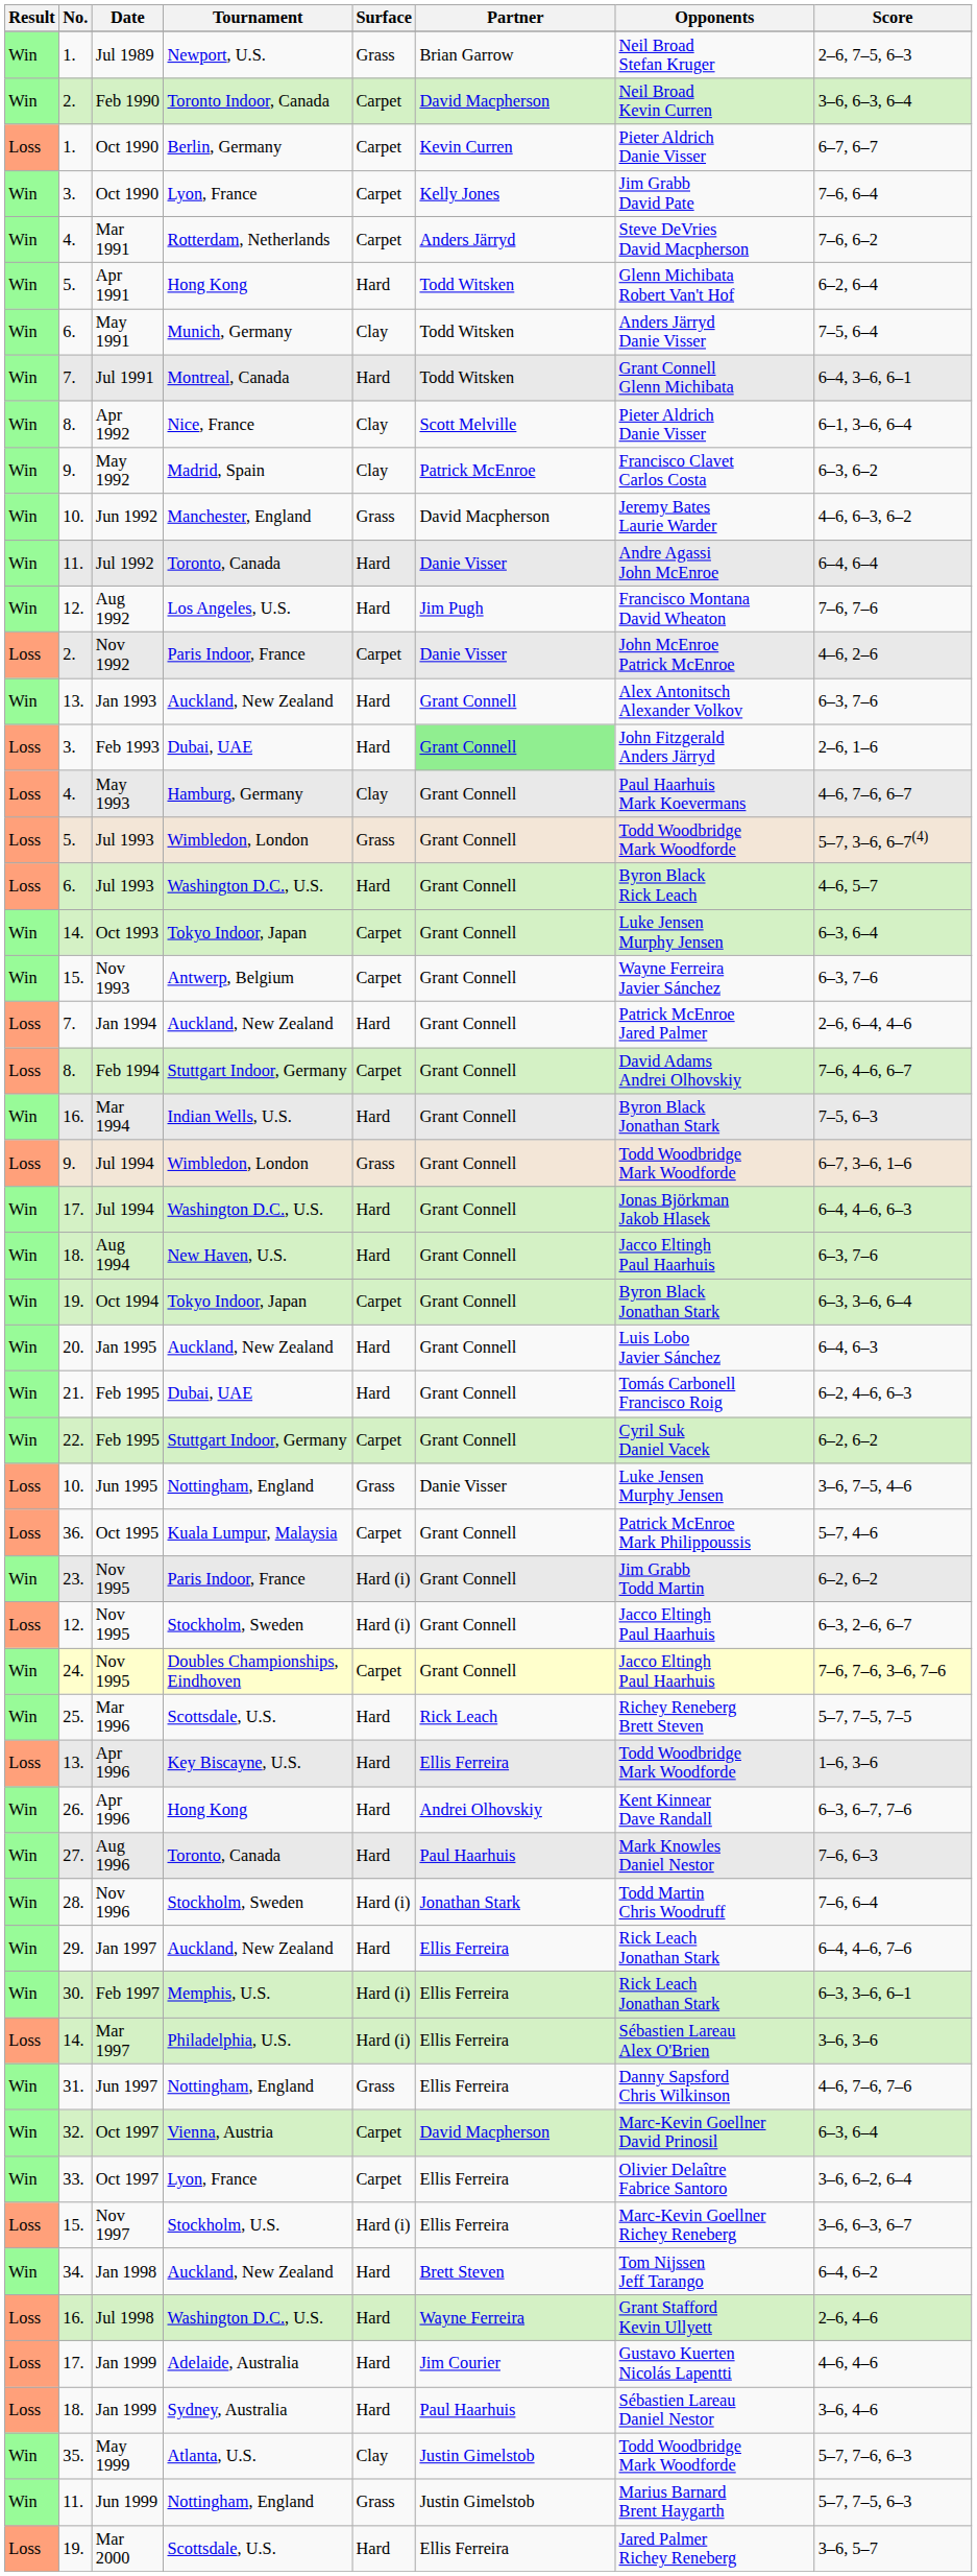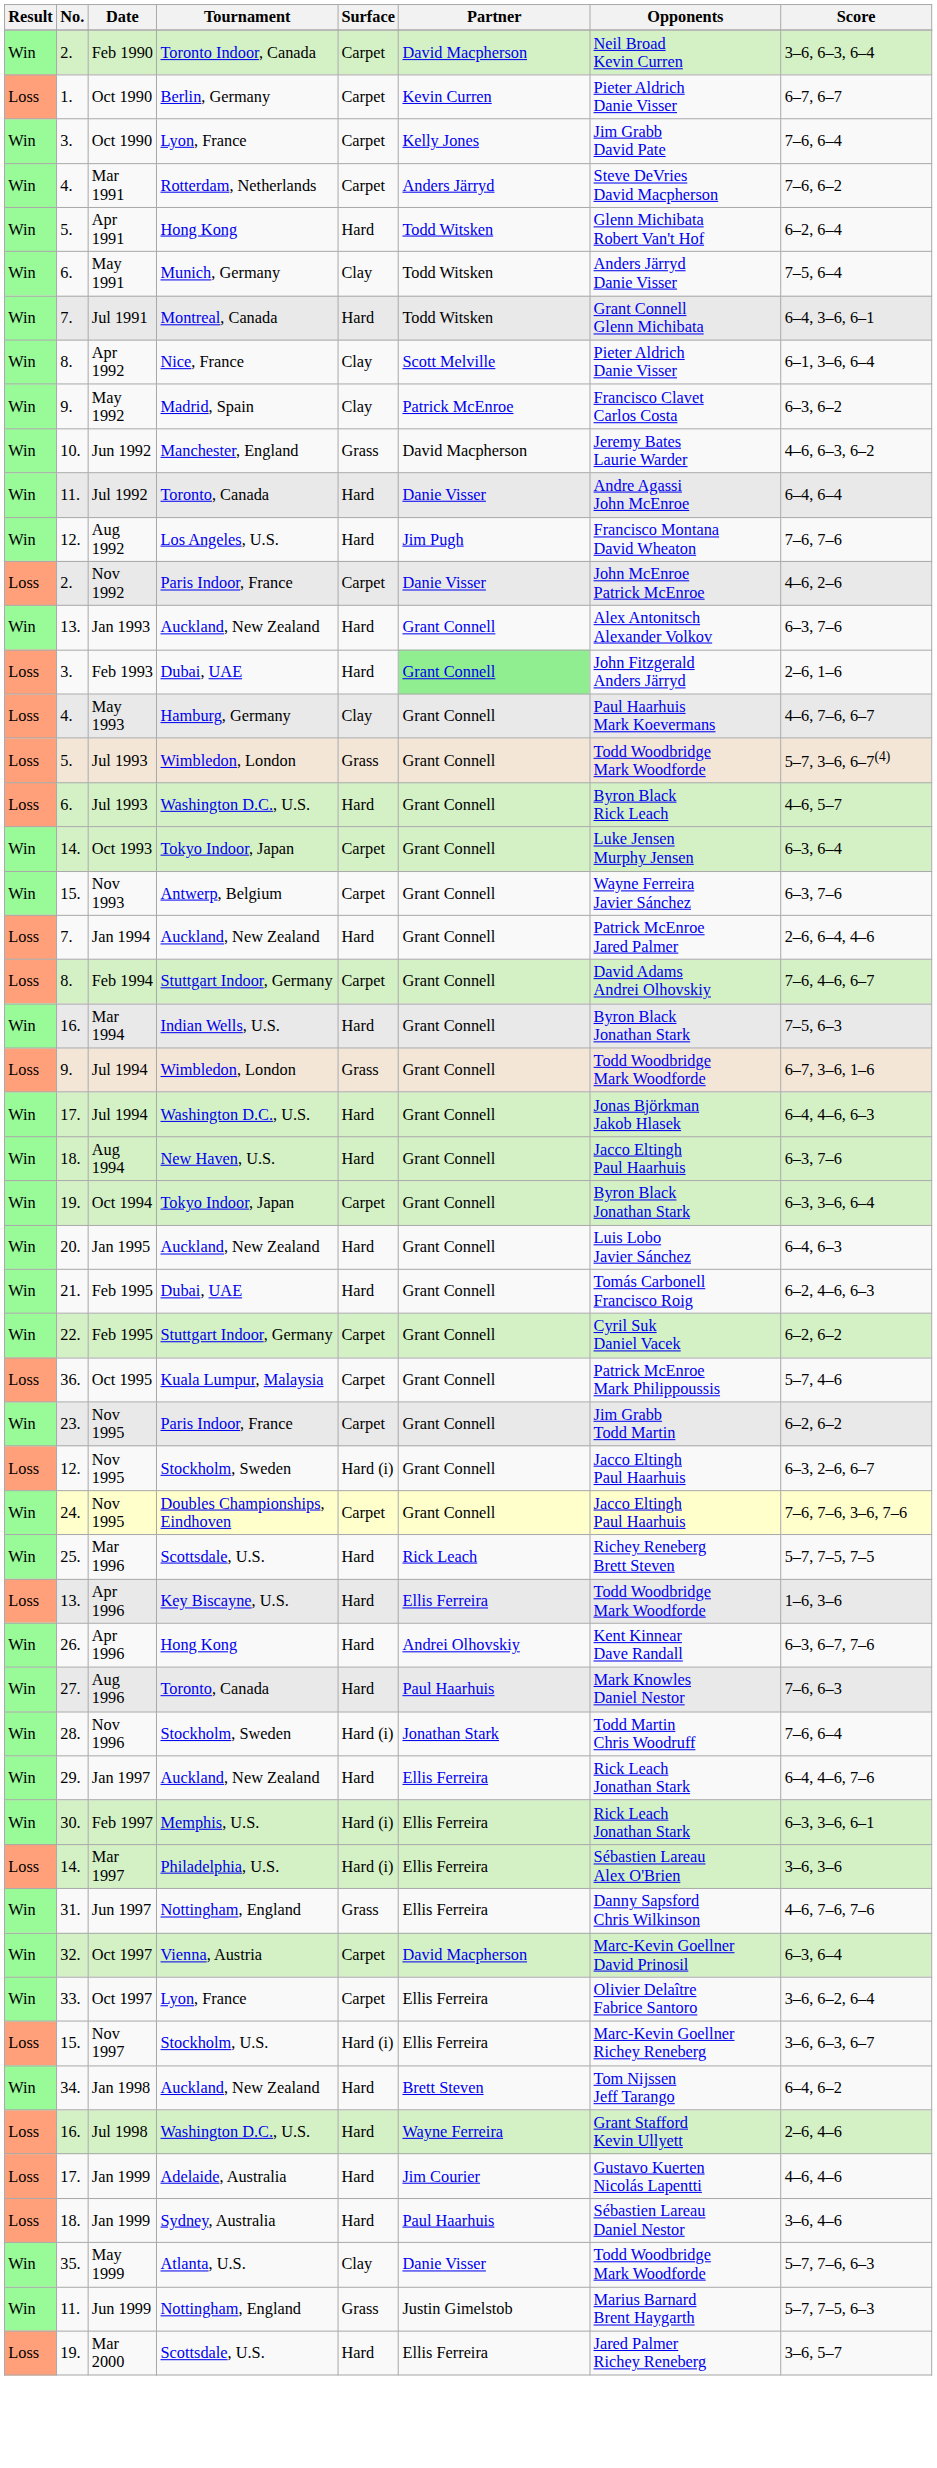- row: Win | 1. | Jul 1989 | Newport, U.S. | Grass | Brian Garrow | Neil Broad Stefan Kruger | 2–6, 7–5, 6–3
- row: Loss | 10. | Jun 1995 | Nottingham, England | Grass | Danie Visser | Luke Jensen Murphy Jensen | 3–6, 7–5, 4–6
Nov 1995 / Paris Indoor, France | Surface: Hard (i) -> Carpet
May 1999 | Partner: Justin Gimelstob -> Danie Visser
